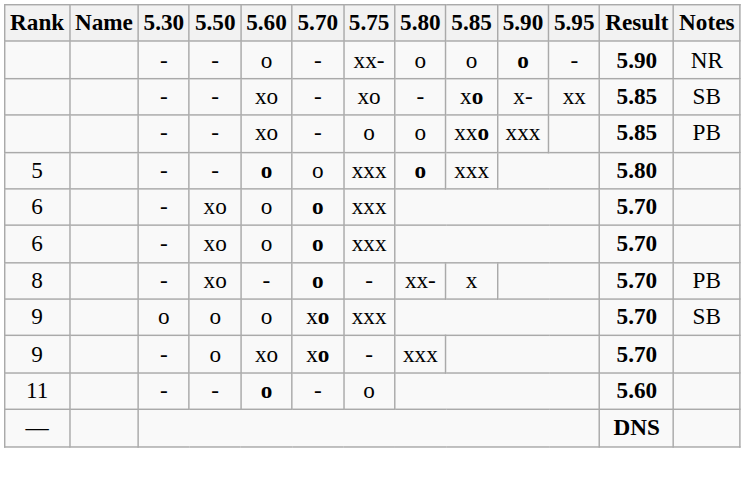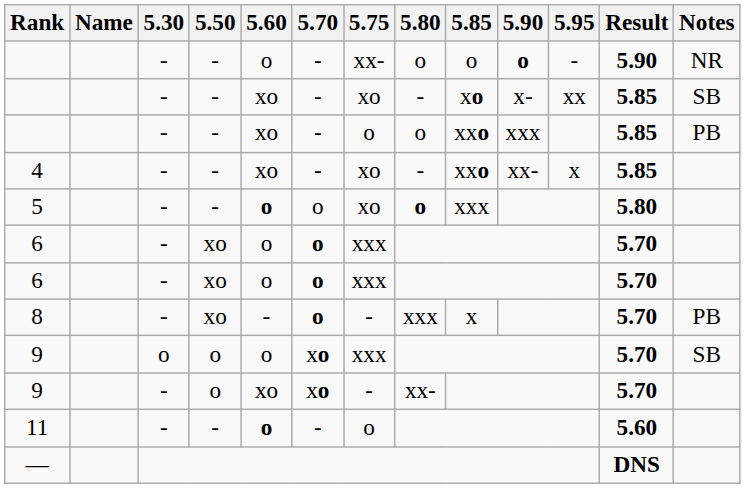+ row: 4 | - | - | xo | - | xo | - | xxo | xx- | x | 5.85
5 | 5.75: xxx -> xo
8 | 5.80: xx- -> xxx
9 / - | 5.80: xxx -> xx-
